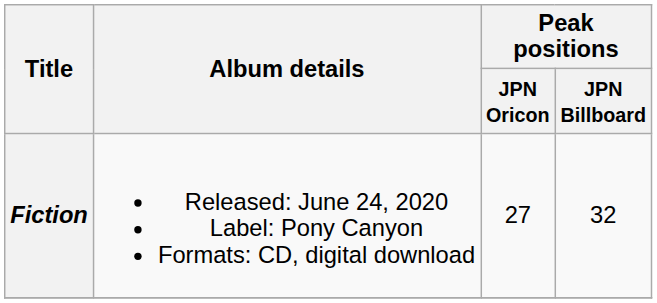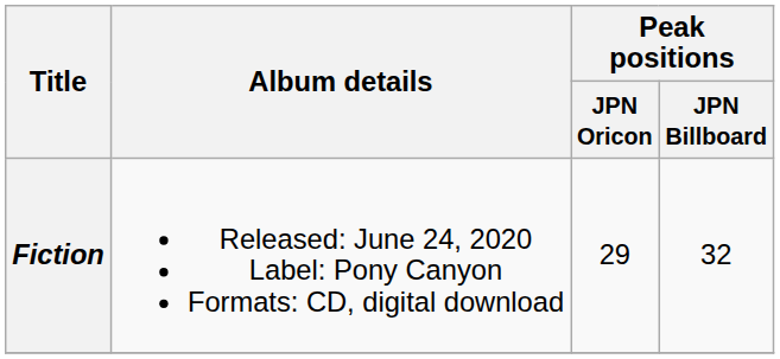Fiction | Peak positions / JPN Oricon: 27 -> 29
